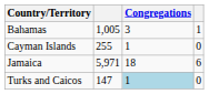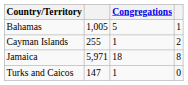Bahamas | Congregations: 3 -> 5
Cayman Islands | column 4: 0 -> 2
Jamaica | column 4: 6 -> 8
Turks and Caicos | Congregations: lightblue background -> no background
